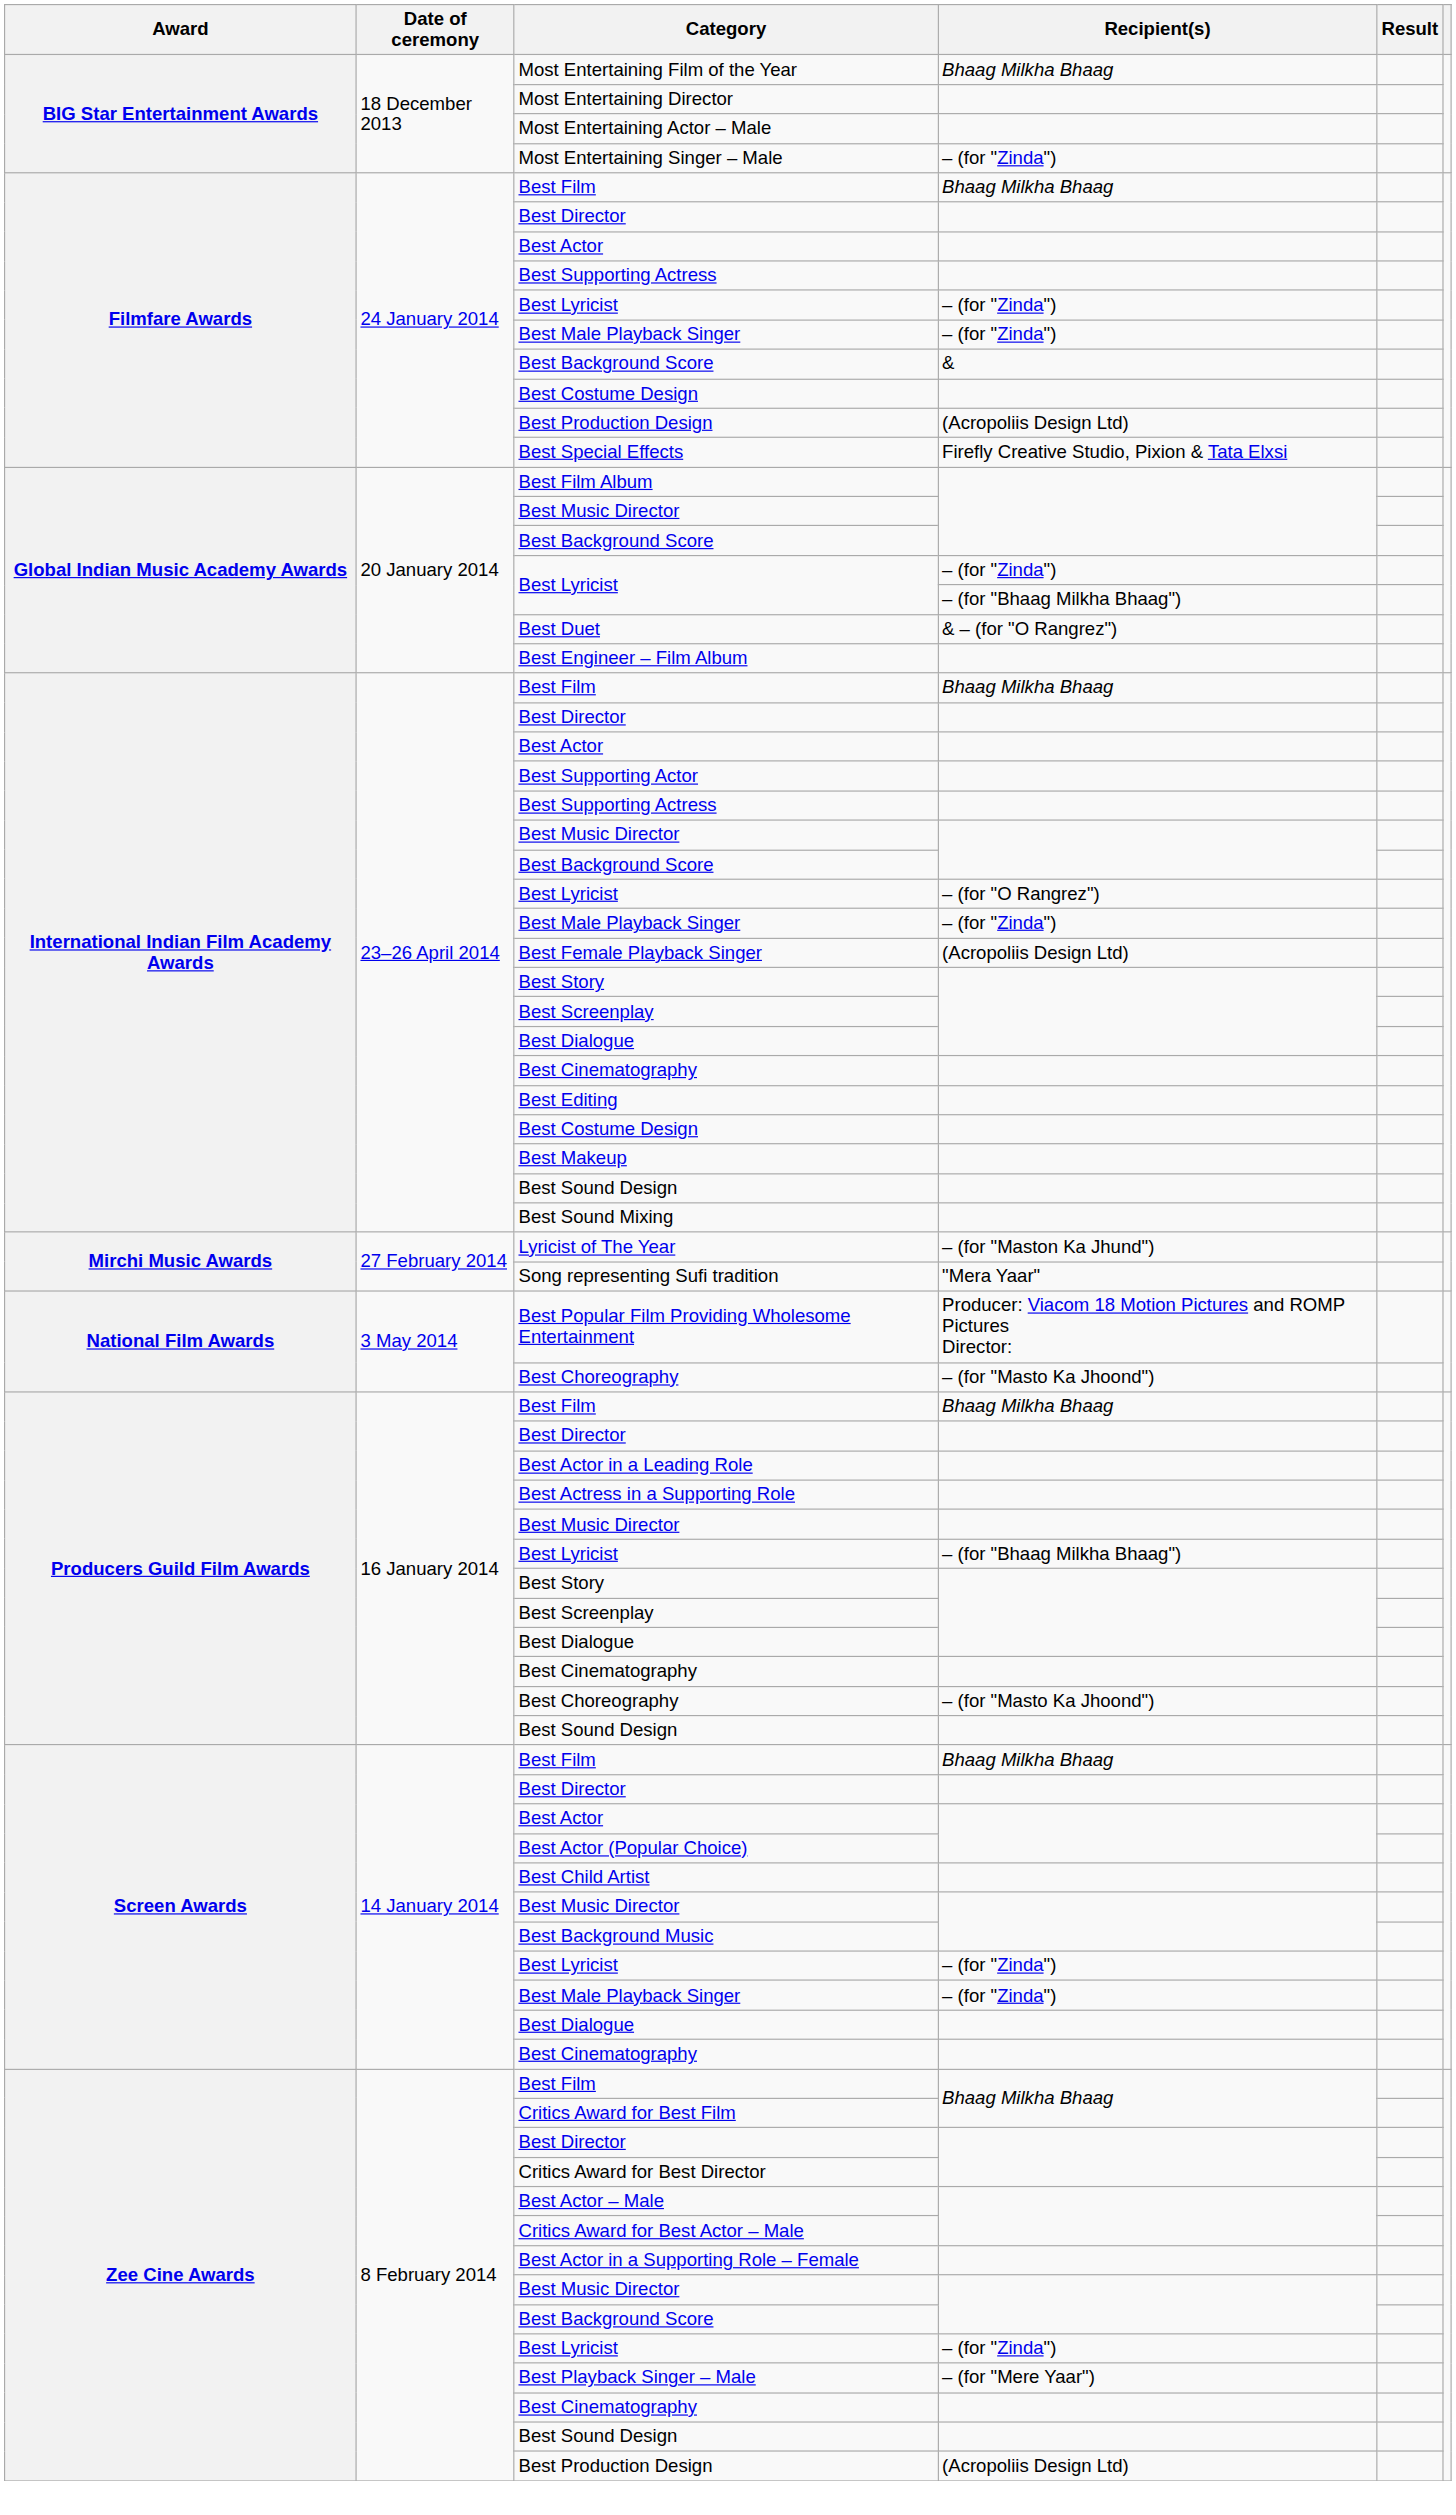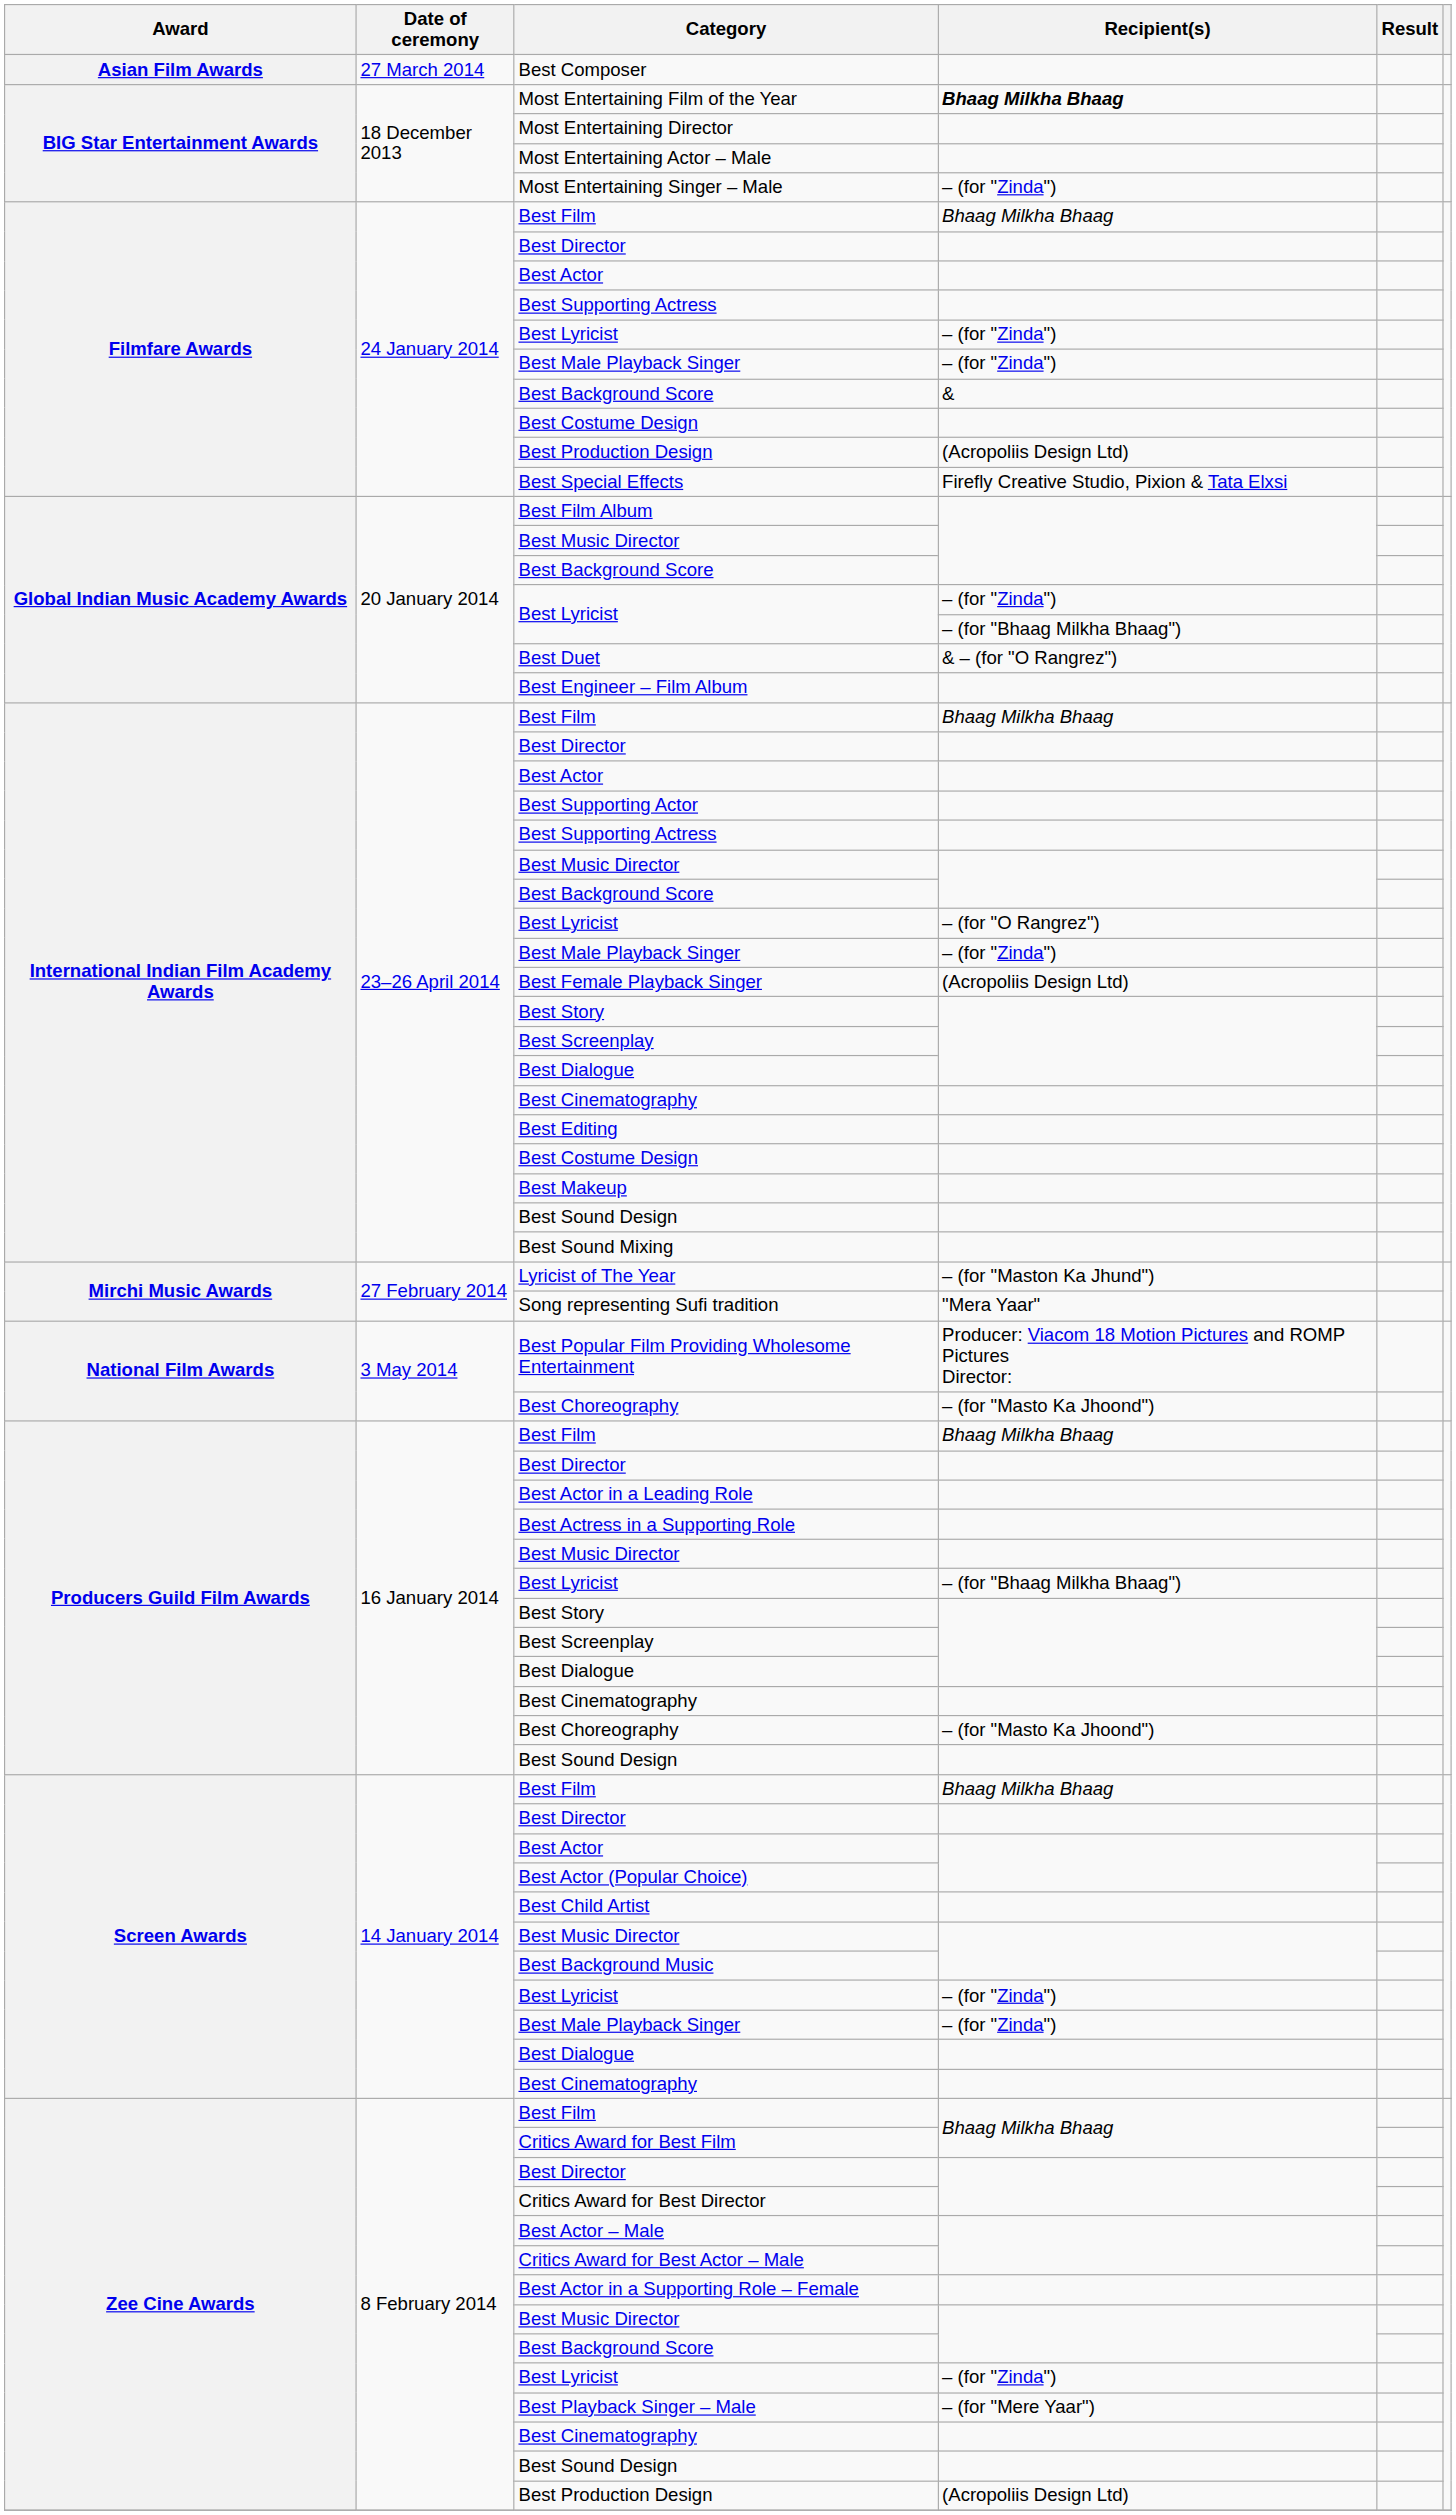+ row: Asian Film Awards | 27 March 2014 | Best Composer
Most Entertaining Film of the Year | Recipient(s): normal -> bold
